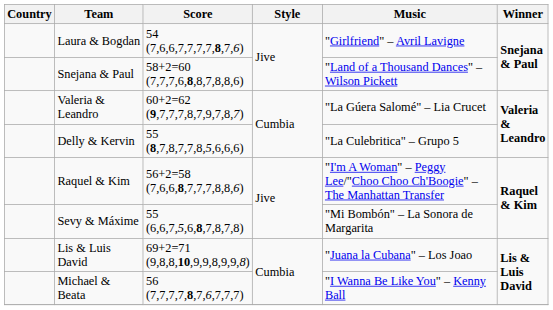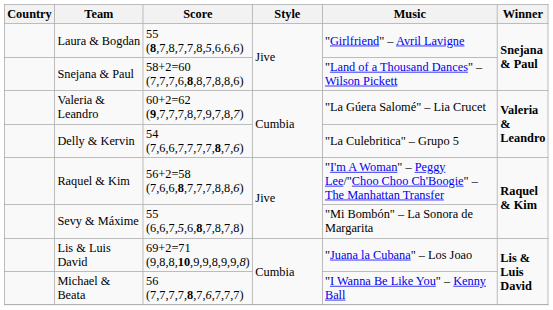Laura & Bogdan | Score: 54 (7,6,6,7,7,7,7,8,7,6) -> 55 (8,7,8,7,7,8,5,6,6,6)
Delly & Kervin | Score: 55 (8,7,8,7,7,8,5,6,6,6) -> 54 (7,6,6,7,7,7,7,8,7,6)
